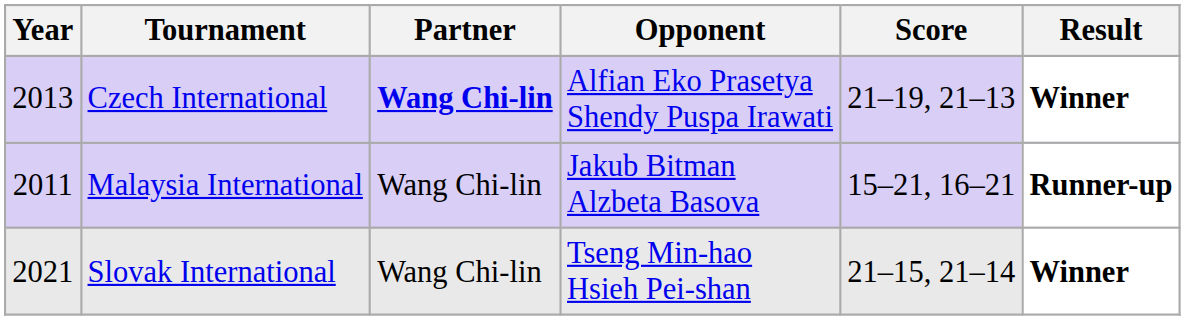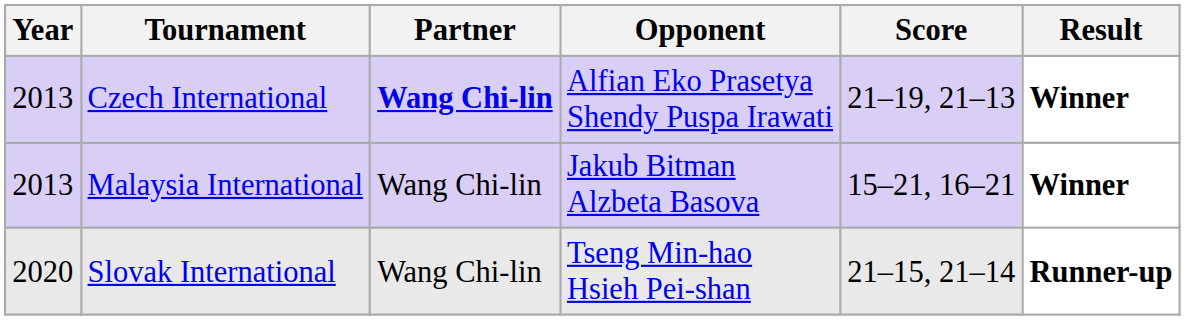Malaysia International | Year: 2011 -> 2013
Malaysia International | Result: Runner-up -> Winner
Slovak International | Year: 2021 -> 2020
Slovak International | Result: Winner -> Runner-up
